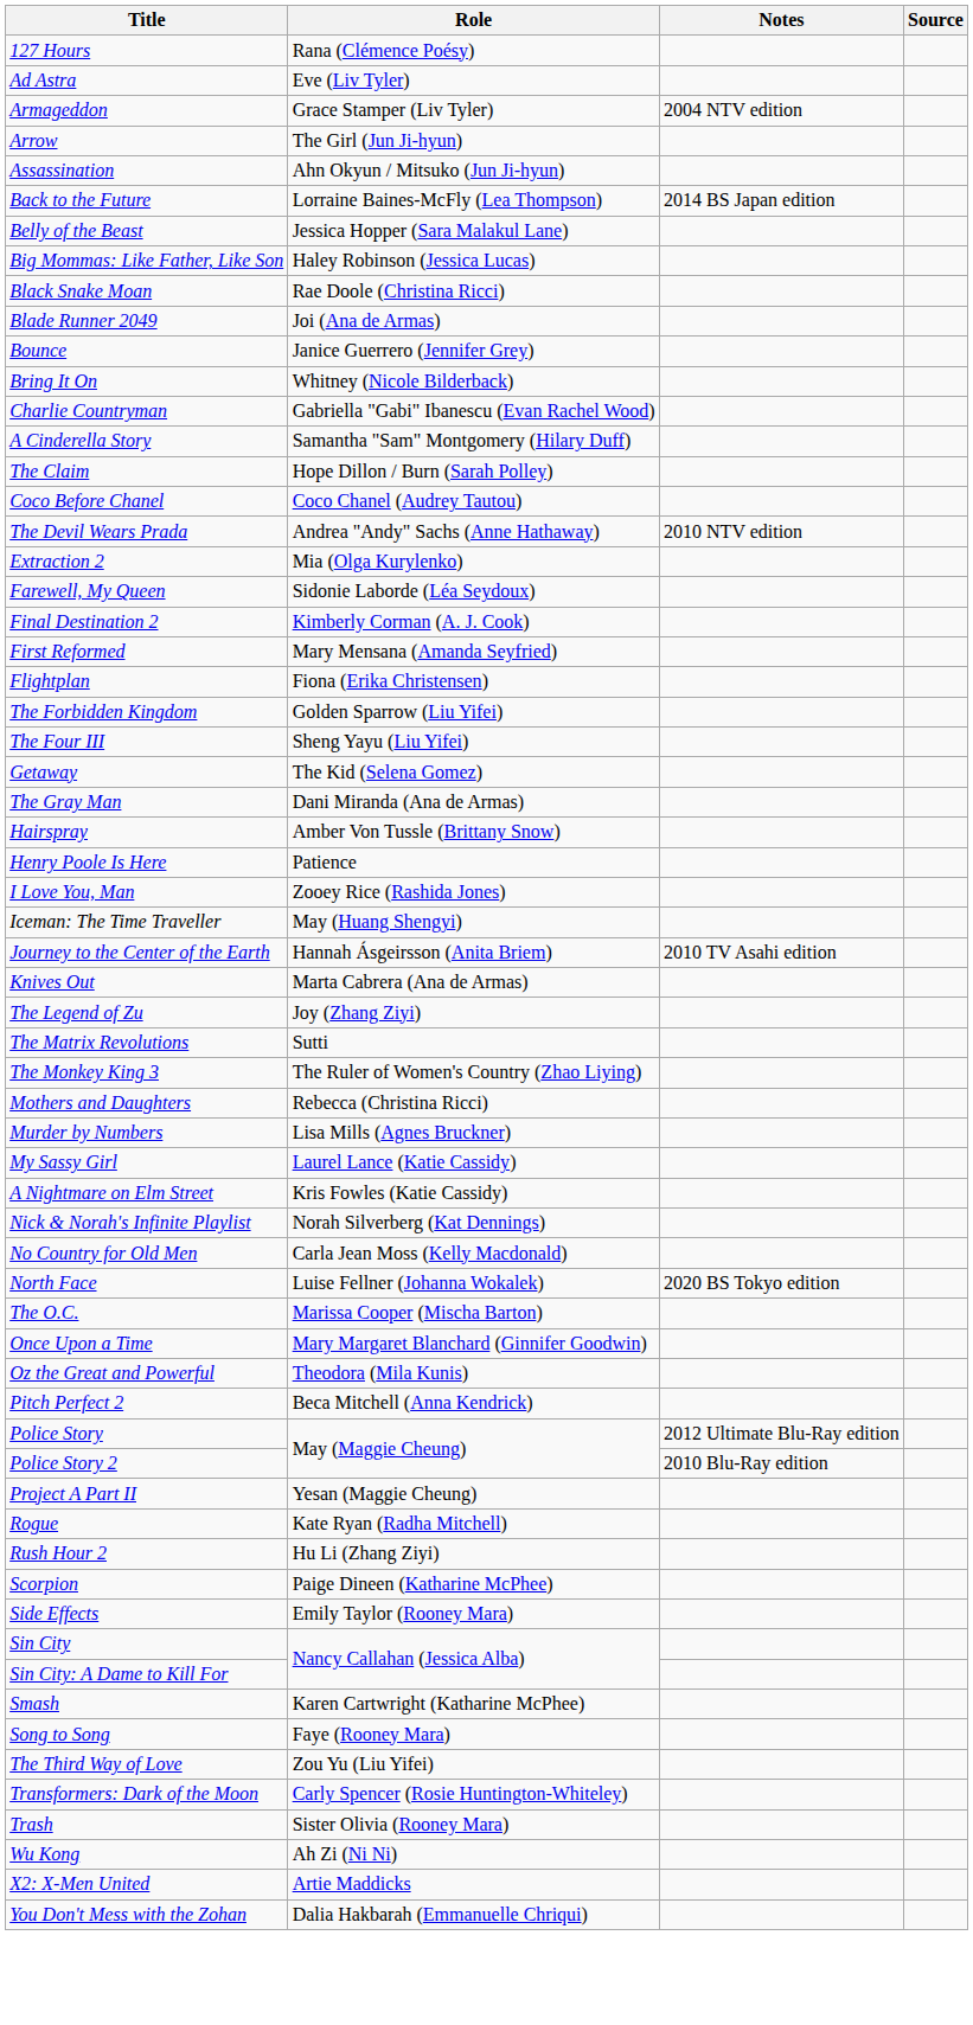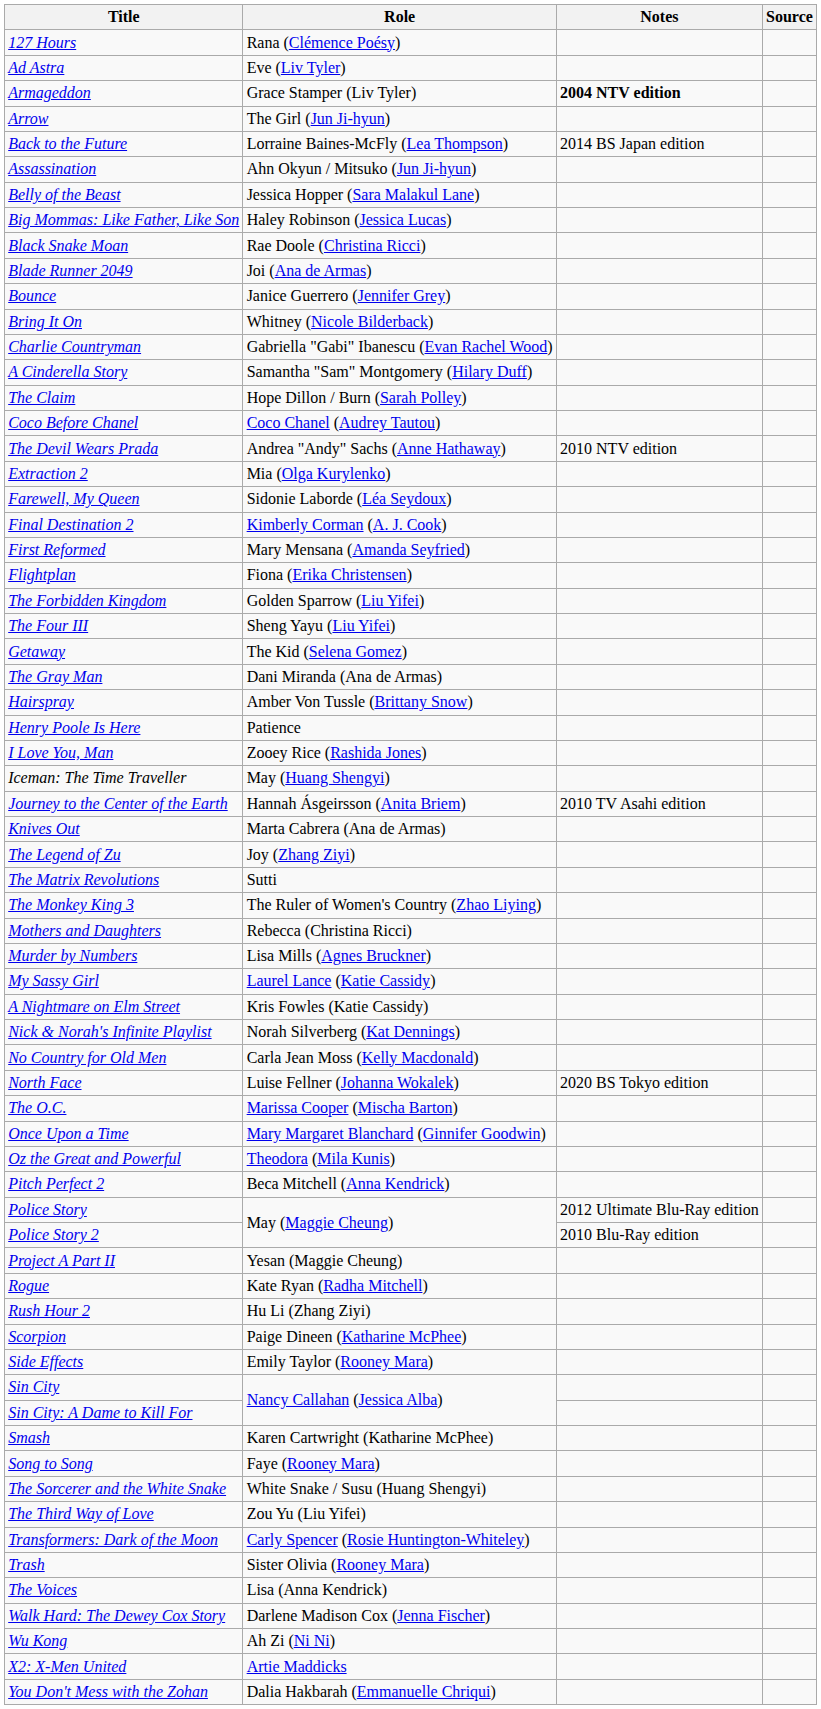Armageddon | Notes: normal -> bold
rows swapped: Assassination <-> Back to the Future
+ row: The Sorcerer and the White Snake | White Snake / Susu (Huang Shengyi)
+ row: The Voices | Lisa (Anna Kendrick)
+ row: Walk Hard: The Dewey Cox Story | Darlene Madison Cox (Jenna Fischer)
